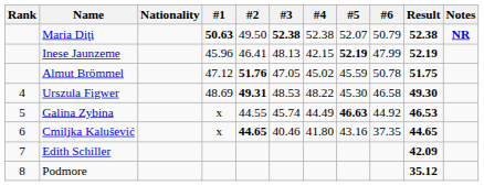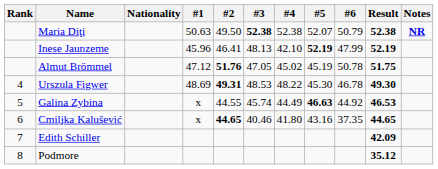Maria Diţi | #1: bold -> normal
Inese Jaunzeme | #4: 42.15 -> 42.10
Almut Brömmel | #5: 45.59 -> 45.19
Urszula Figwer | #6: 46.58 -> 46.78
